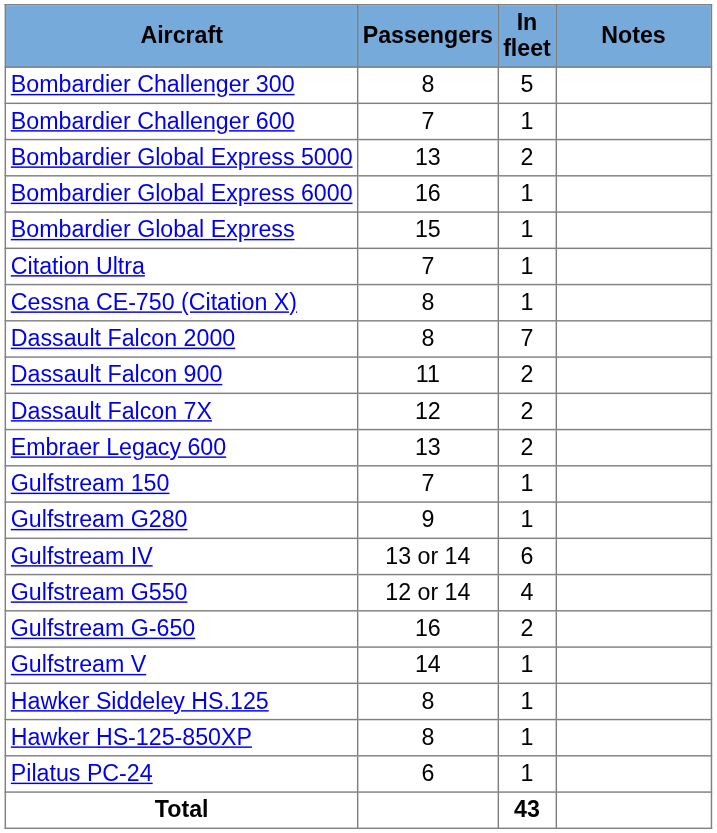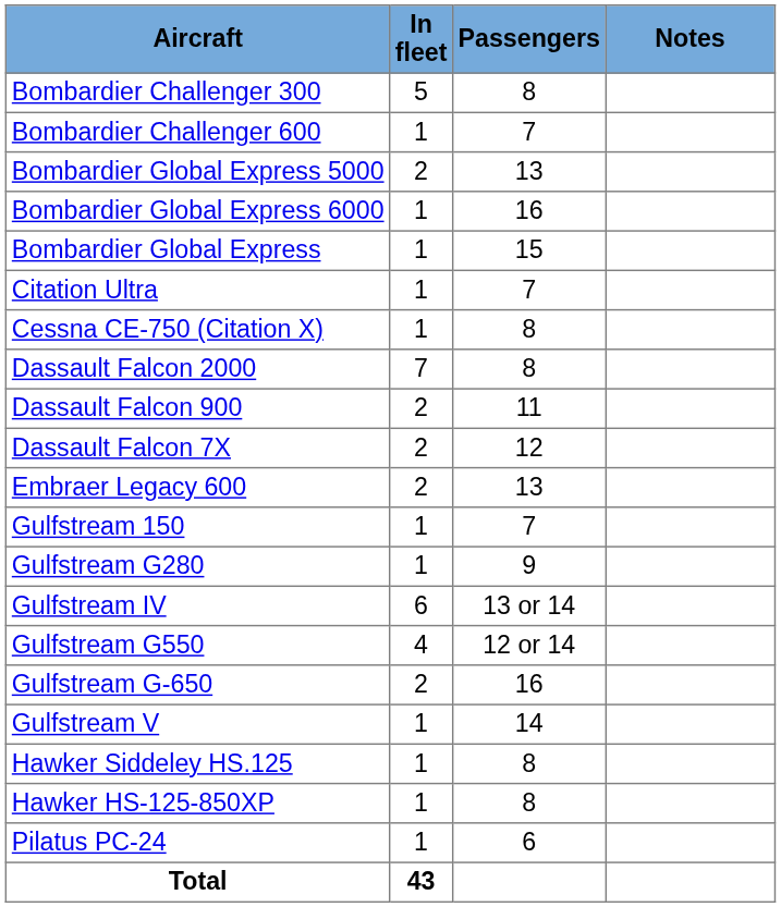columns swapped: In fleet <-> Passengers
